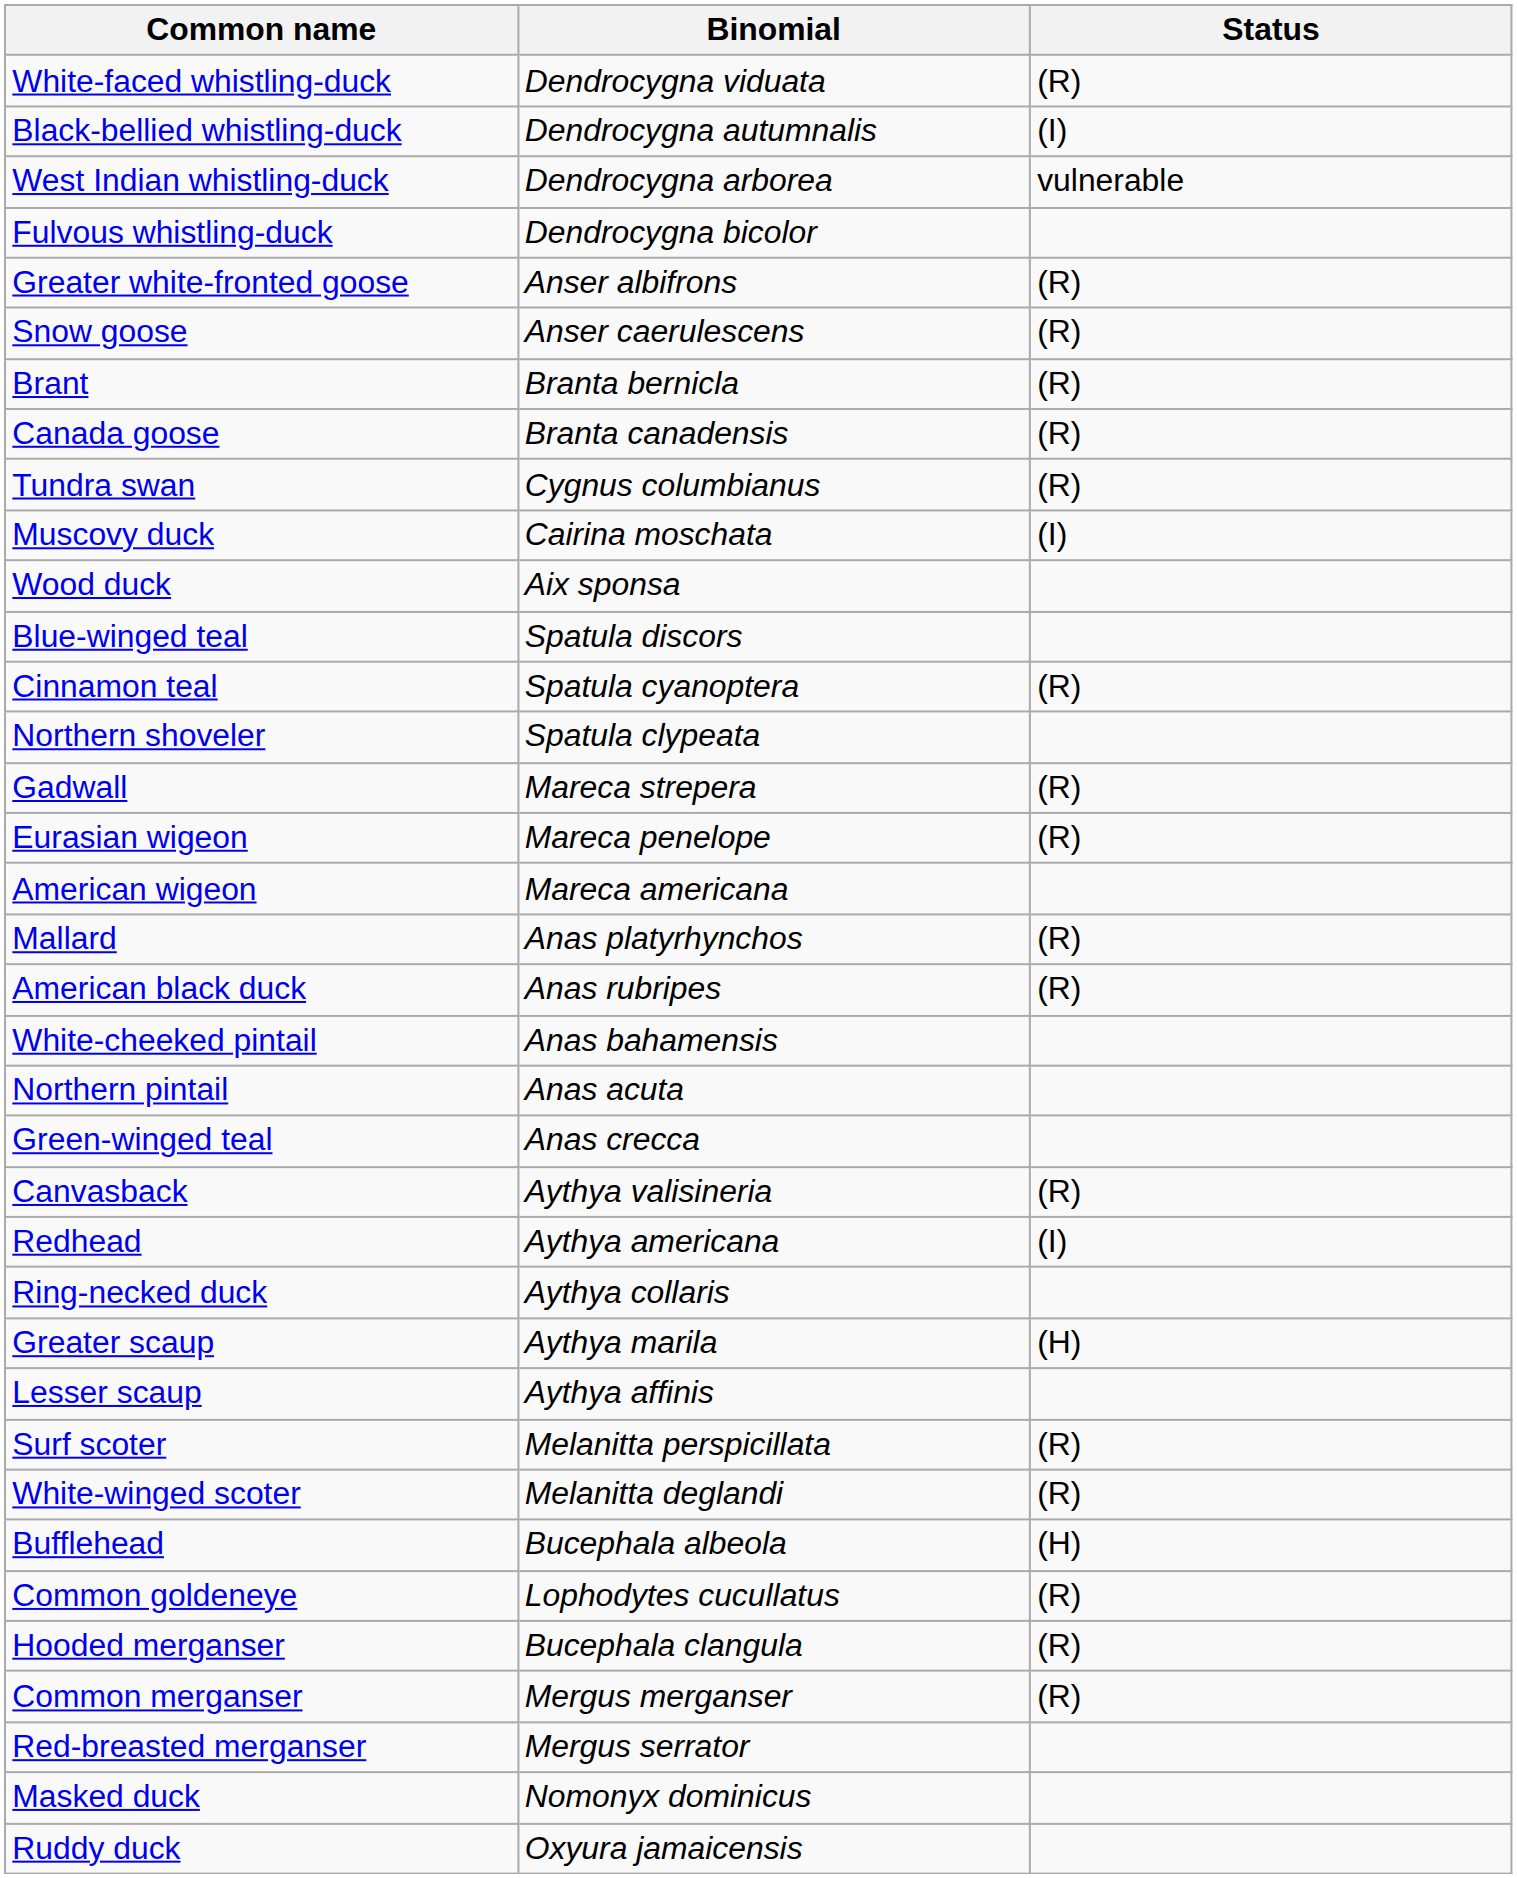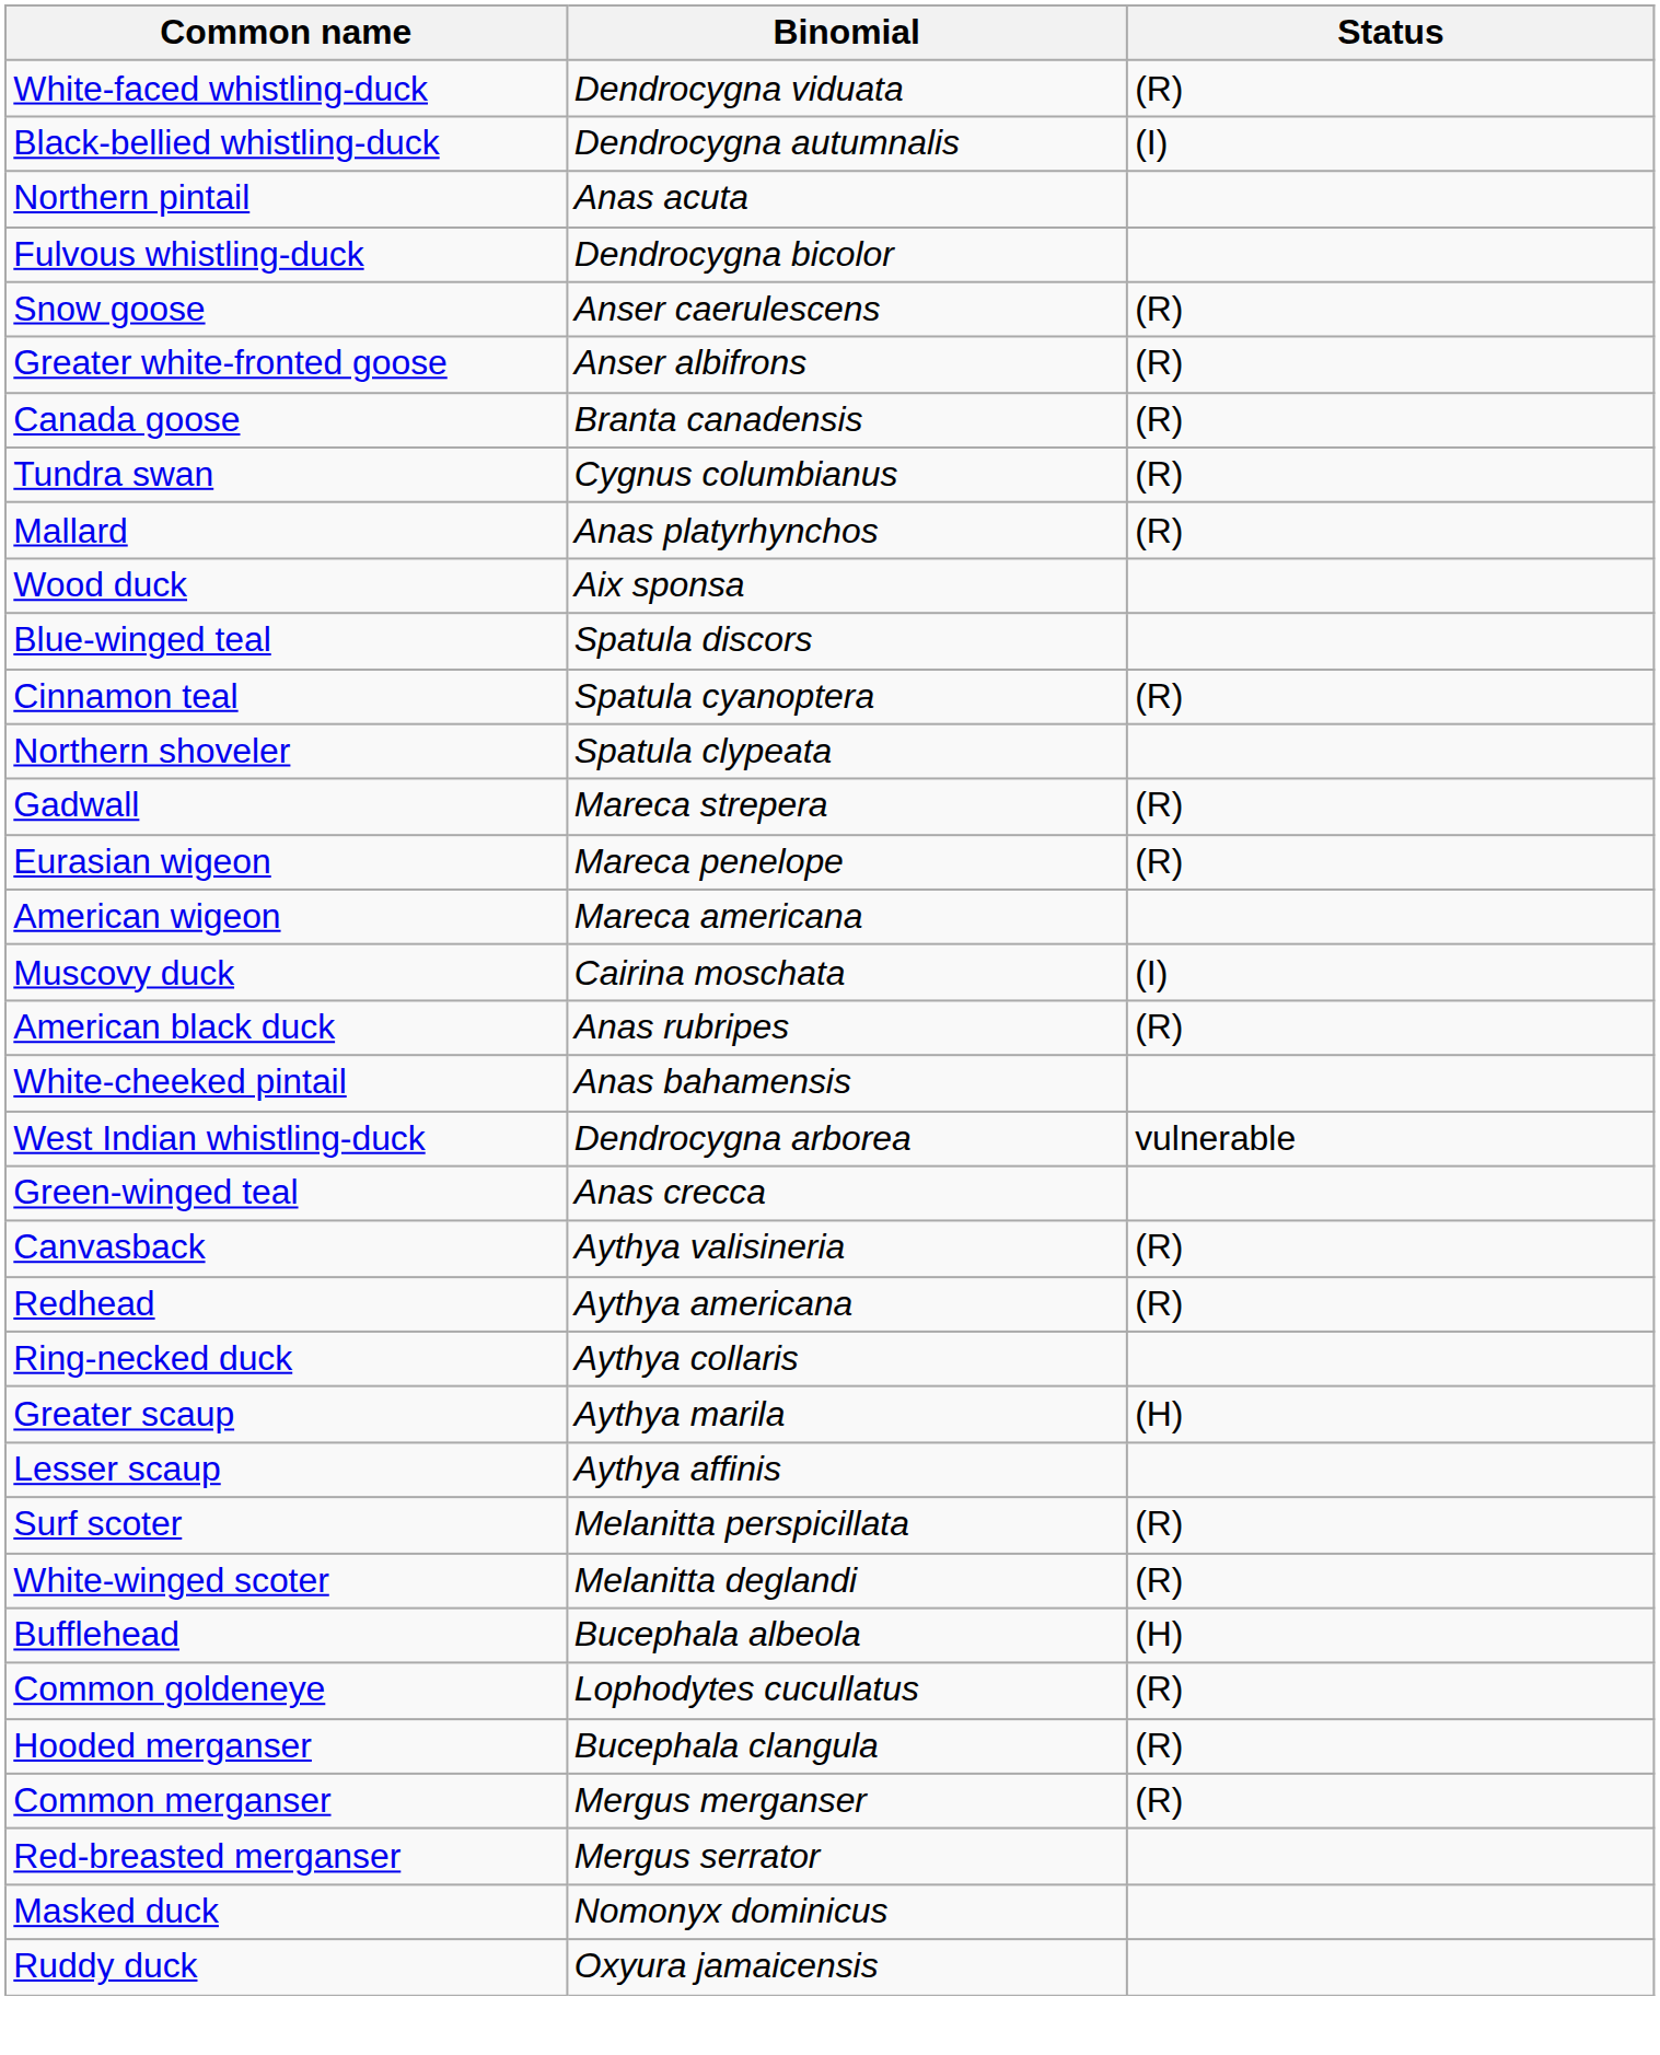rows swapped: West Indian whistling-duck <-> Northern pintail
rows swapped: Snow goose <-> Greater white-fronted goose
- row: Brant | Branta bernicla | (R)
rows swapped: Muscovy duck <-> Mallard
Redhead | Status: (I) -> (R)
